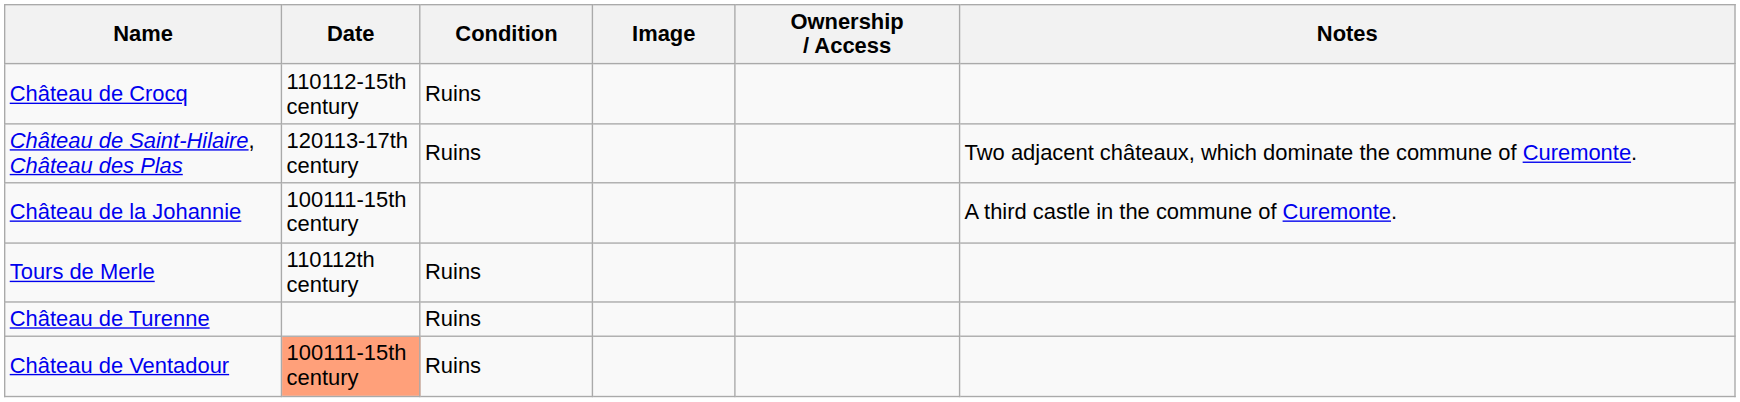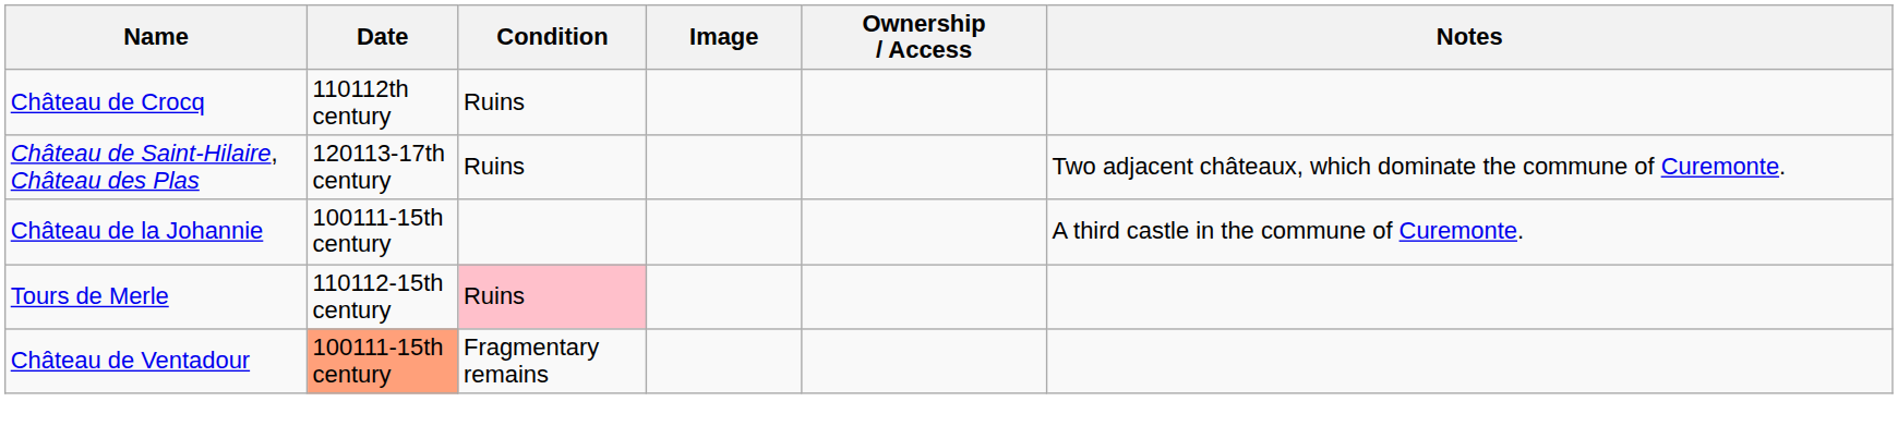Château de Crocq | Date: 110112-15th century -> 110112th century
Tours de Merle | Date: 110112th century -> 110112-15th century
Tours de Merle | Condition: no background -> pink background
- row: Château de Turenne | Ruins
Château de Ventadour | Condition: Ruins -> Fragmentary remains
